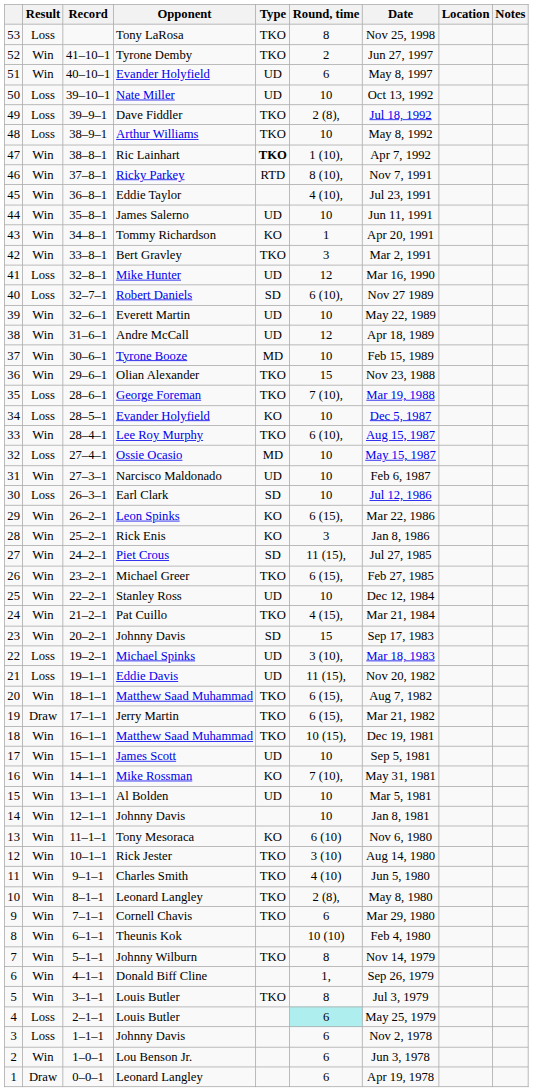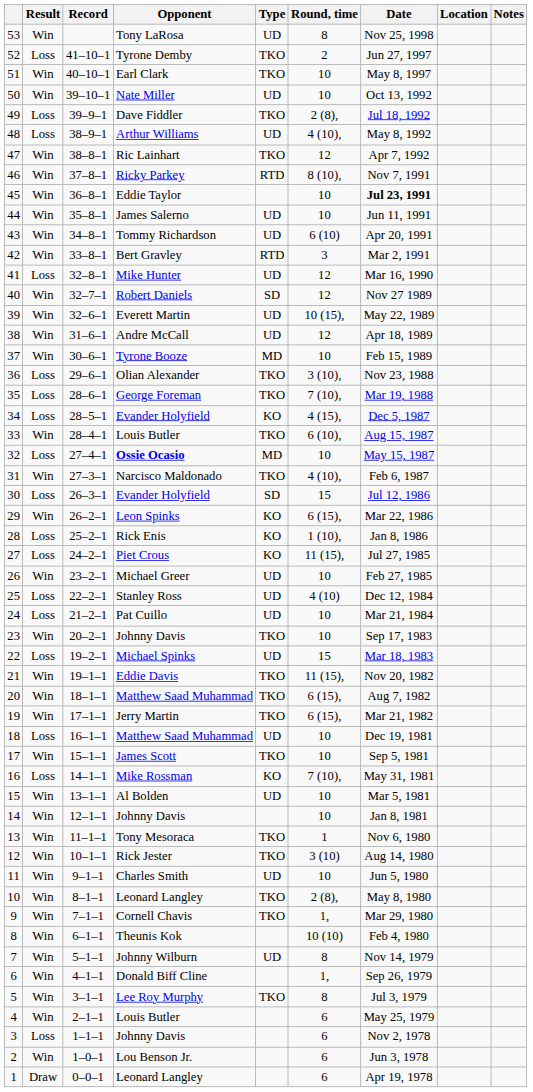53 | Result: Loss -> Win
53 | Type: TKO -> UD
52 | Result: Win -> Loss
51 | Opponent: Evander Holyfield -> Earl Clark
51 | Type: UD -> TKO
51 | Round, time: 6 -> 10
50 | Result: Loss -> Win
48 | Type: TKO -> UD
48 | Round, time: 10 -> 4 (10),
47 | Type: bold -> normal
47 | Round, time: 1 (10), -> 12
45 | Round, time: 4 (10), -> 10
45 | Date: normal -> bold
43 | Type: KO -> UD
43 | Round, time: 1 -> 6 (10)
42 | Type: TKO -> RTD
40 | Result: Loss -> Win
40 | Round, time: 6 (10), -> 12
39 | Round, time: 10 -> 10 (15),
36 | Result: Win -> Loss
36 | Round, time: 15 -> 3 (10),
34 | Round, time: 10 -> 4 (15),
33 | Opponent: Lee Roy Murphy -> Louis Butler
32 | Opponent: normal -> bold
31 | Type: UD -> TKO
31 | Round, time: 10 -> 4 (10),
30 | Opponent: Earl Clark -> Evander Holyfield
30 | Round, time: 10 -> 15
28 | Result: Win -> Loss
28 | Round, time: 3 -> 1 (10),
27 | Result: Win -> Loss
27 | Type: SD -> KO
26 | Type: TKO -> UD
26 | Round, time: 6 (15), -> 10
25 | Result: Win -> Loss
25 | Round, time: 10 -> 4 (10)
24 | Result: Win -> Loss
24 | Type: TKO -> UD
24 | Round, time: 4 (15), -> 10
23 | Type: SD -> TKO
23 | Round, time: 15 -> 10
22 | Round, time: 3 (10), -> 15
21 | Result: Loss -> Win
21 | Type: UD -> TKO
19 | Result: Draw -> Win
18 | Result: Win -> Loss
18 | Type: TKO -> UD
18 | Round, time: 10 (15), -> 10
17 | Type: UD -> TKO
16 | Result: Win -> Loss
13 | Type: KO -> TKO
13 | Round, time: 6 (10) -> 1
11 | Type: TKO -> UD
11 | Round, time: 4 (10) -> 10
9 | Round, time: 6 -> 1,
7 | Type: TKO -> UD
5 | Opponent: Louis Butler -> Lee Roy Murphy
4 | Result: Loss -> Win
4 | Round, time: paleturquoise background -> no background
